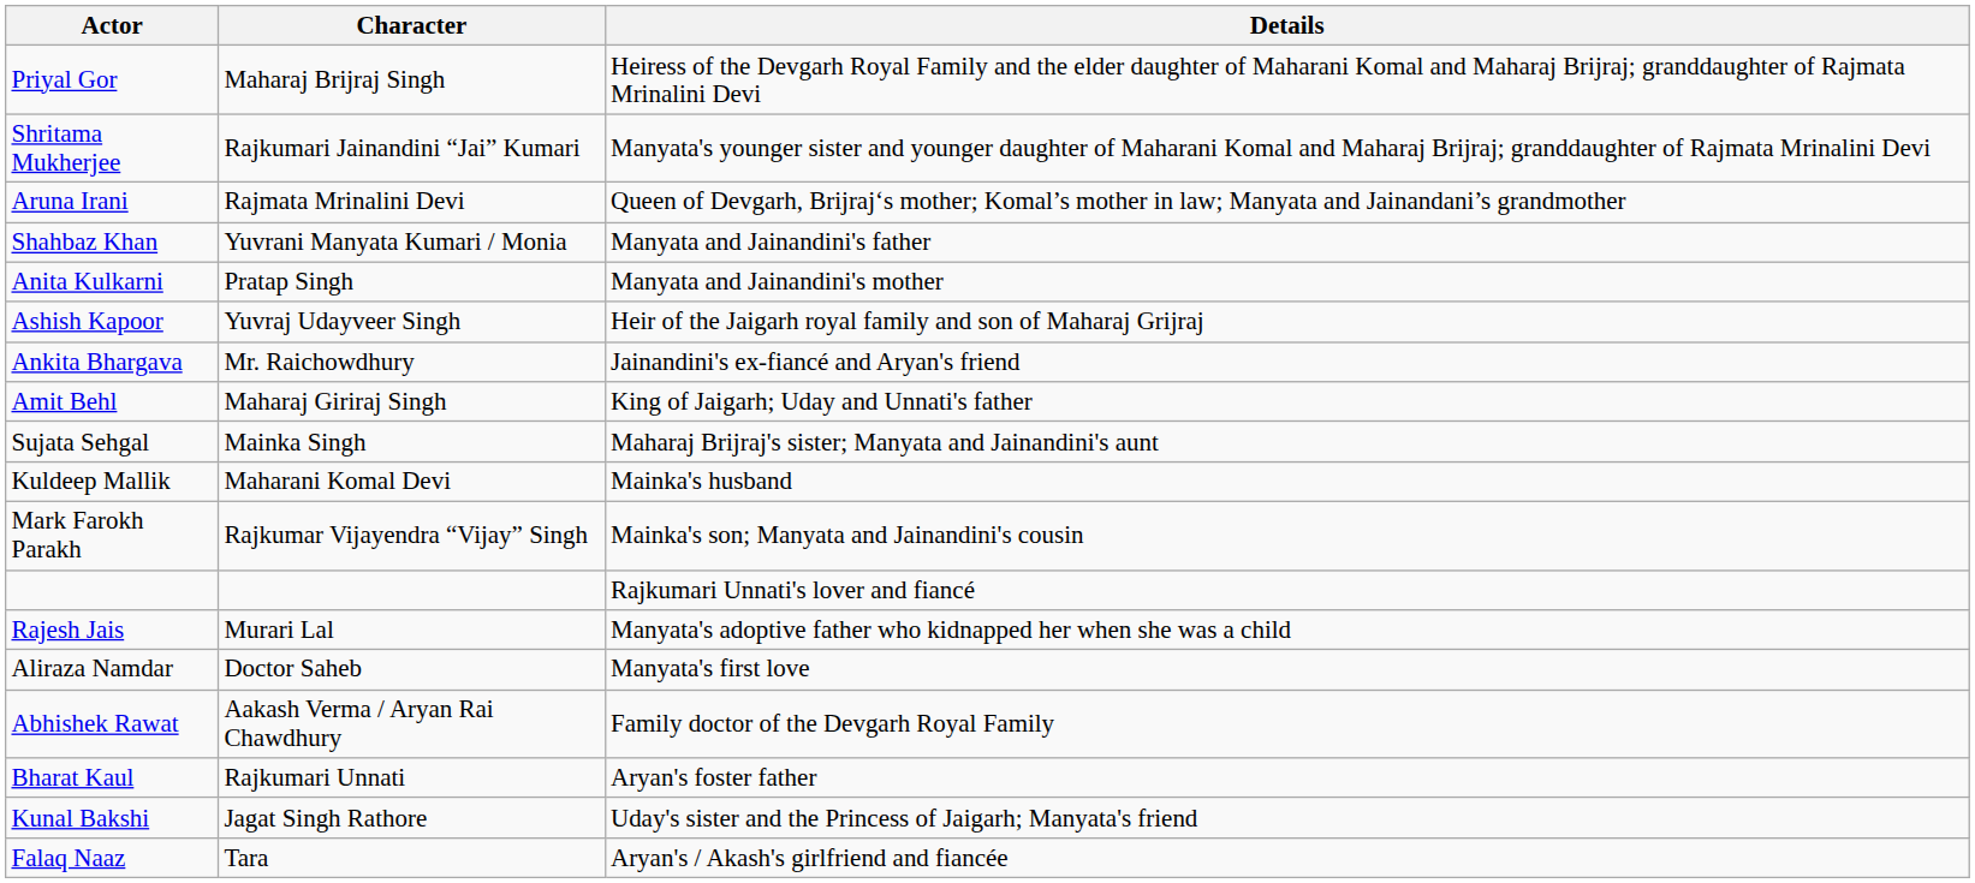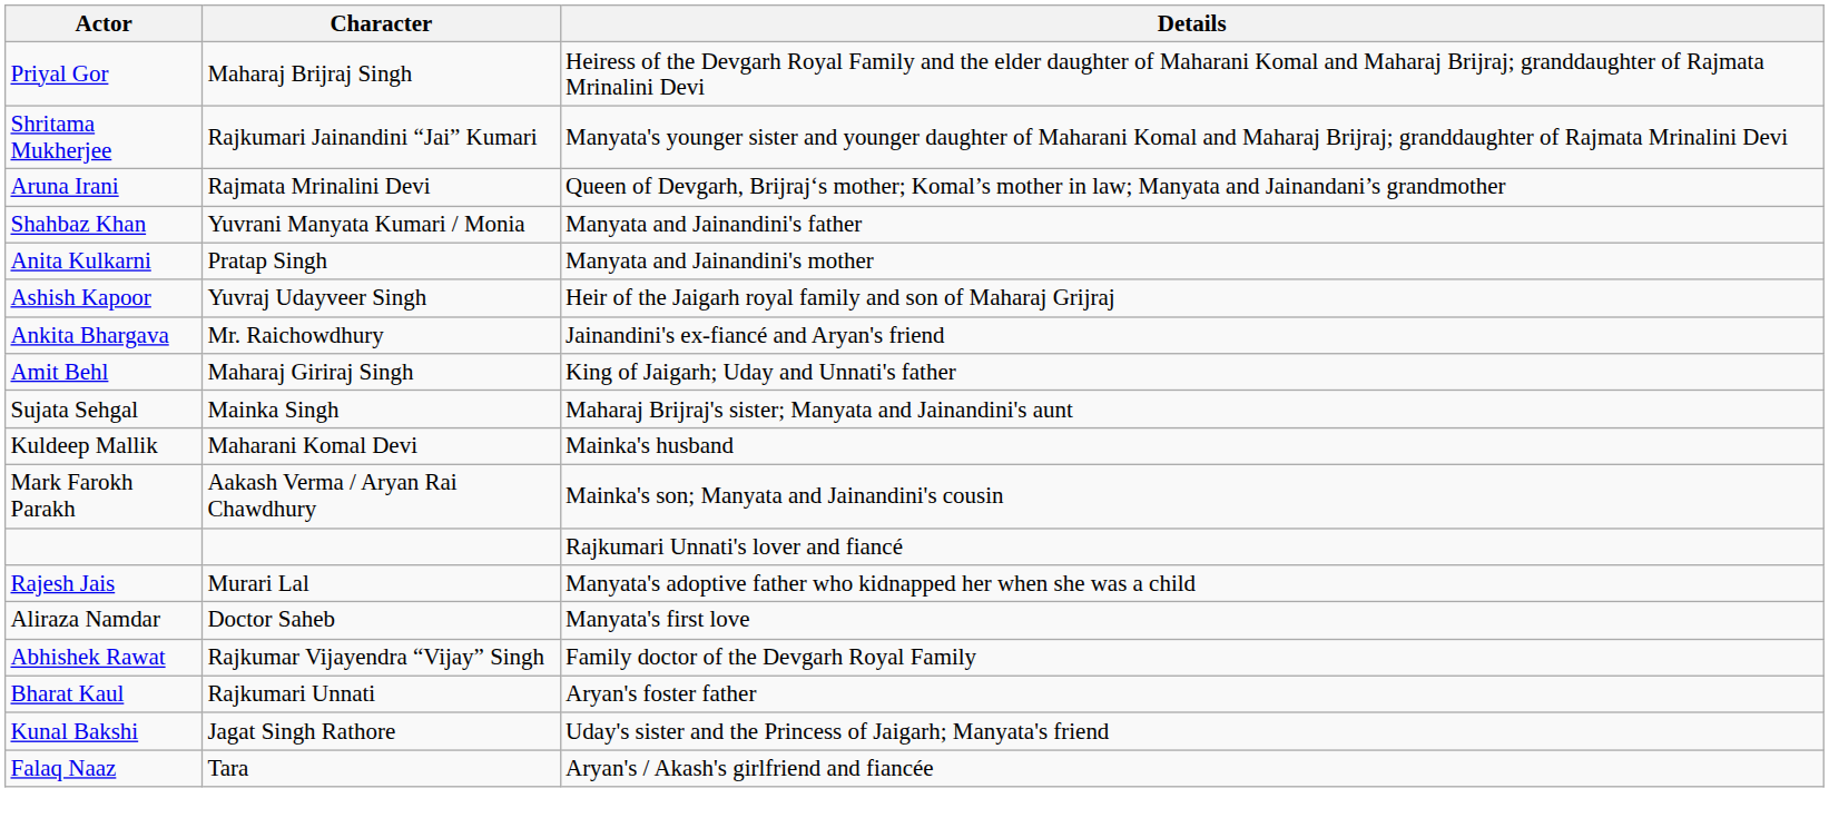Mark Farokh Parakh | Character: Rajkumar Vijayendra “Vijay” Singh -> Aakash Verma / Aryan Rai Chawdhury
Abhishek Rawat | Character: Aakash Verma / Aryan Rai Chawdhury -> Rajkumar Vijayendra “Vijay” Singh
